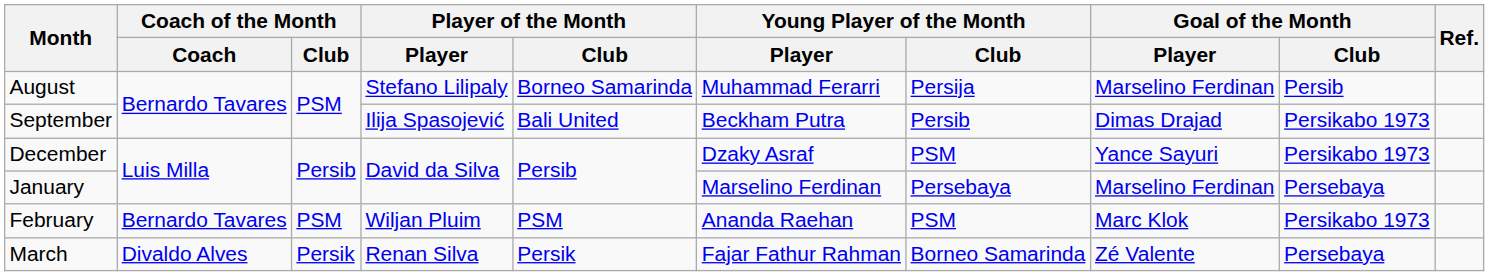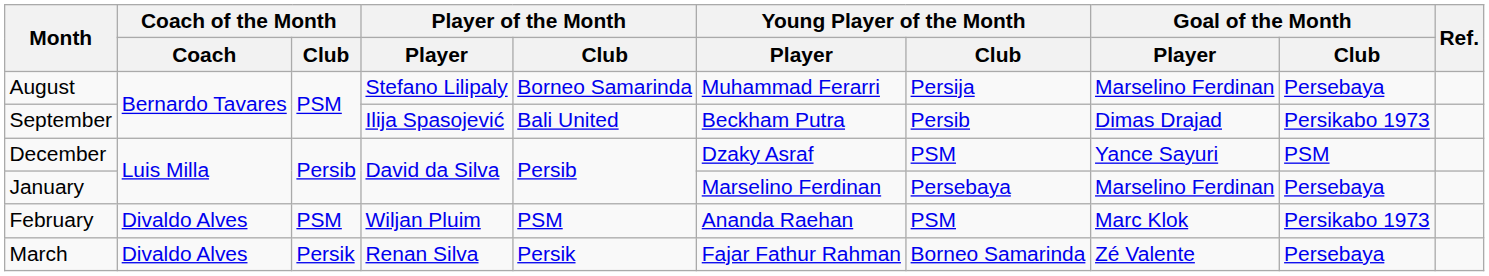August | Goal of the Month / Club: Persib -> Persebaya
December | Goal of the Month / Club: Persikabo 1973 -> PSM
February | Coach of the Month / Coach: Bernardo Tavares -> Divaldo Alves
